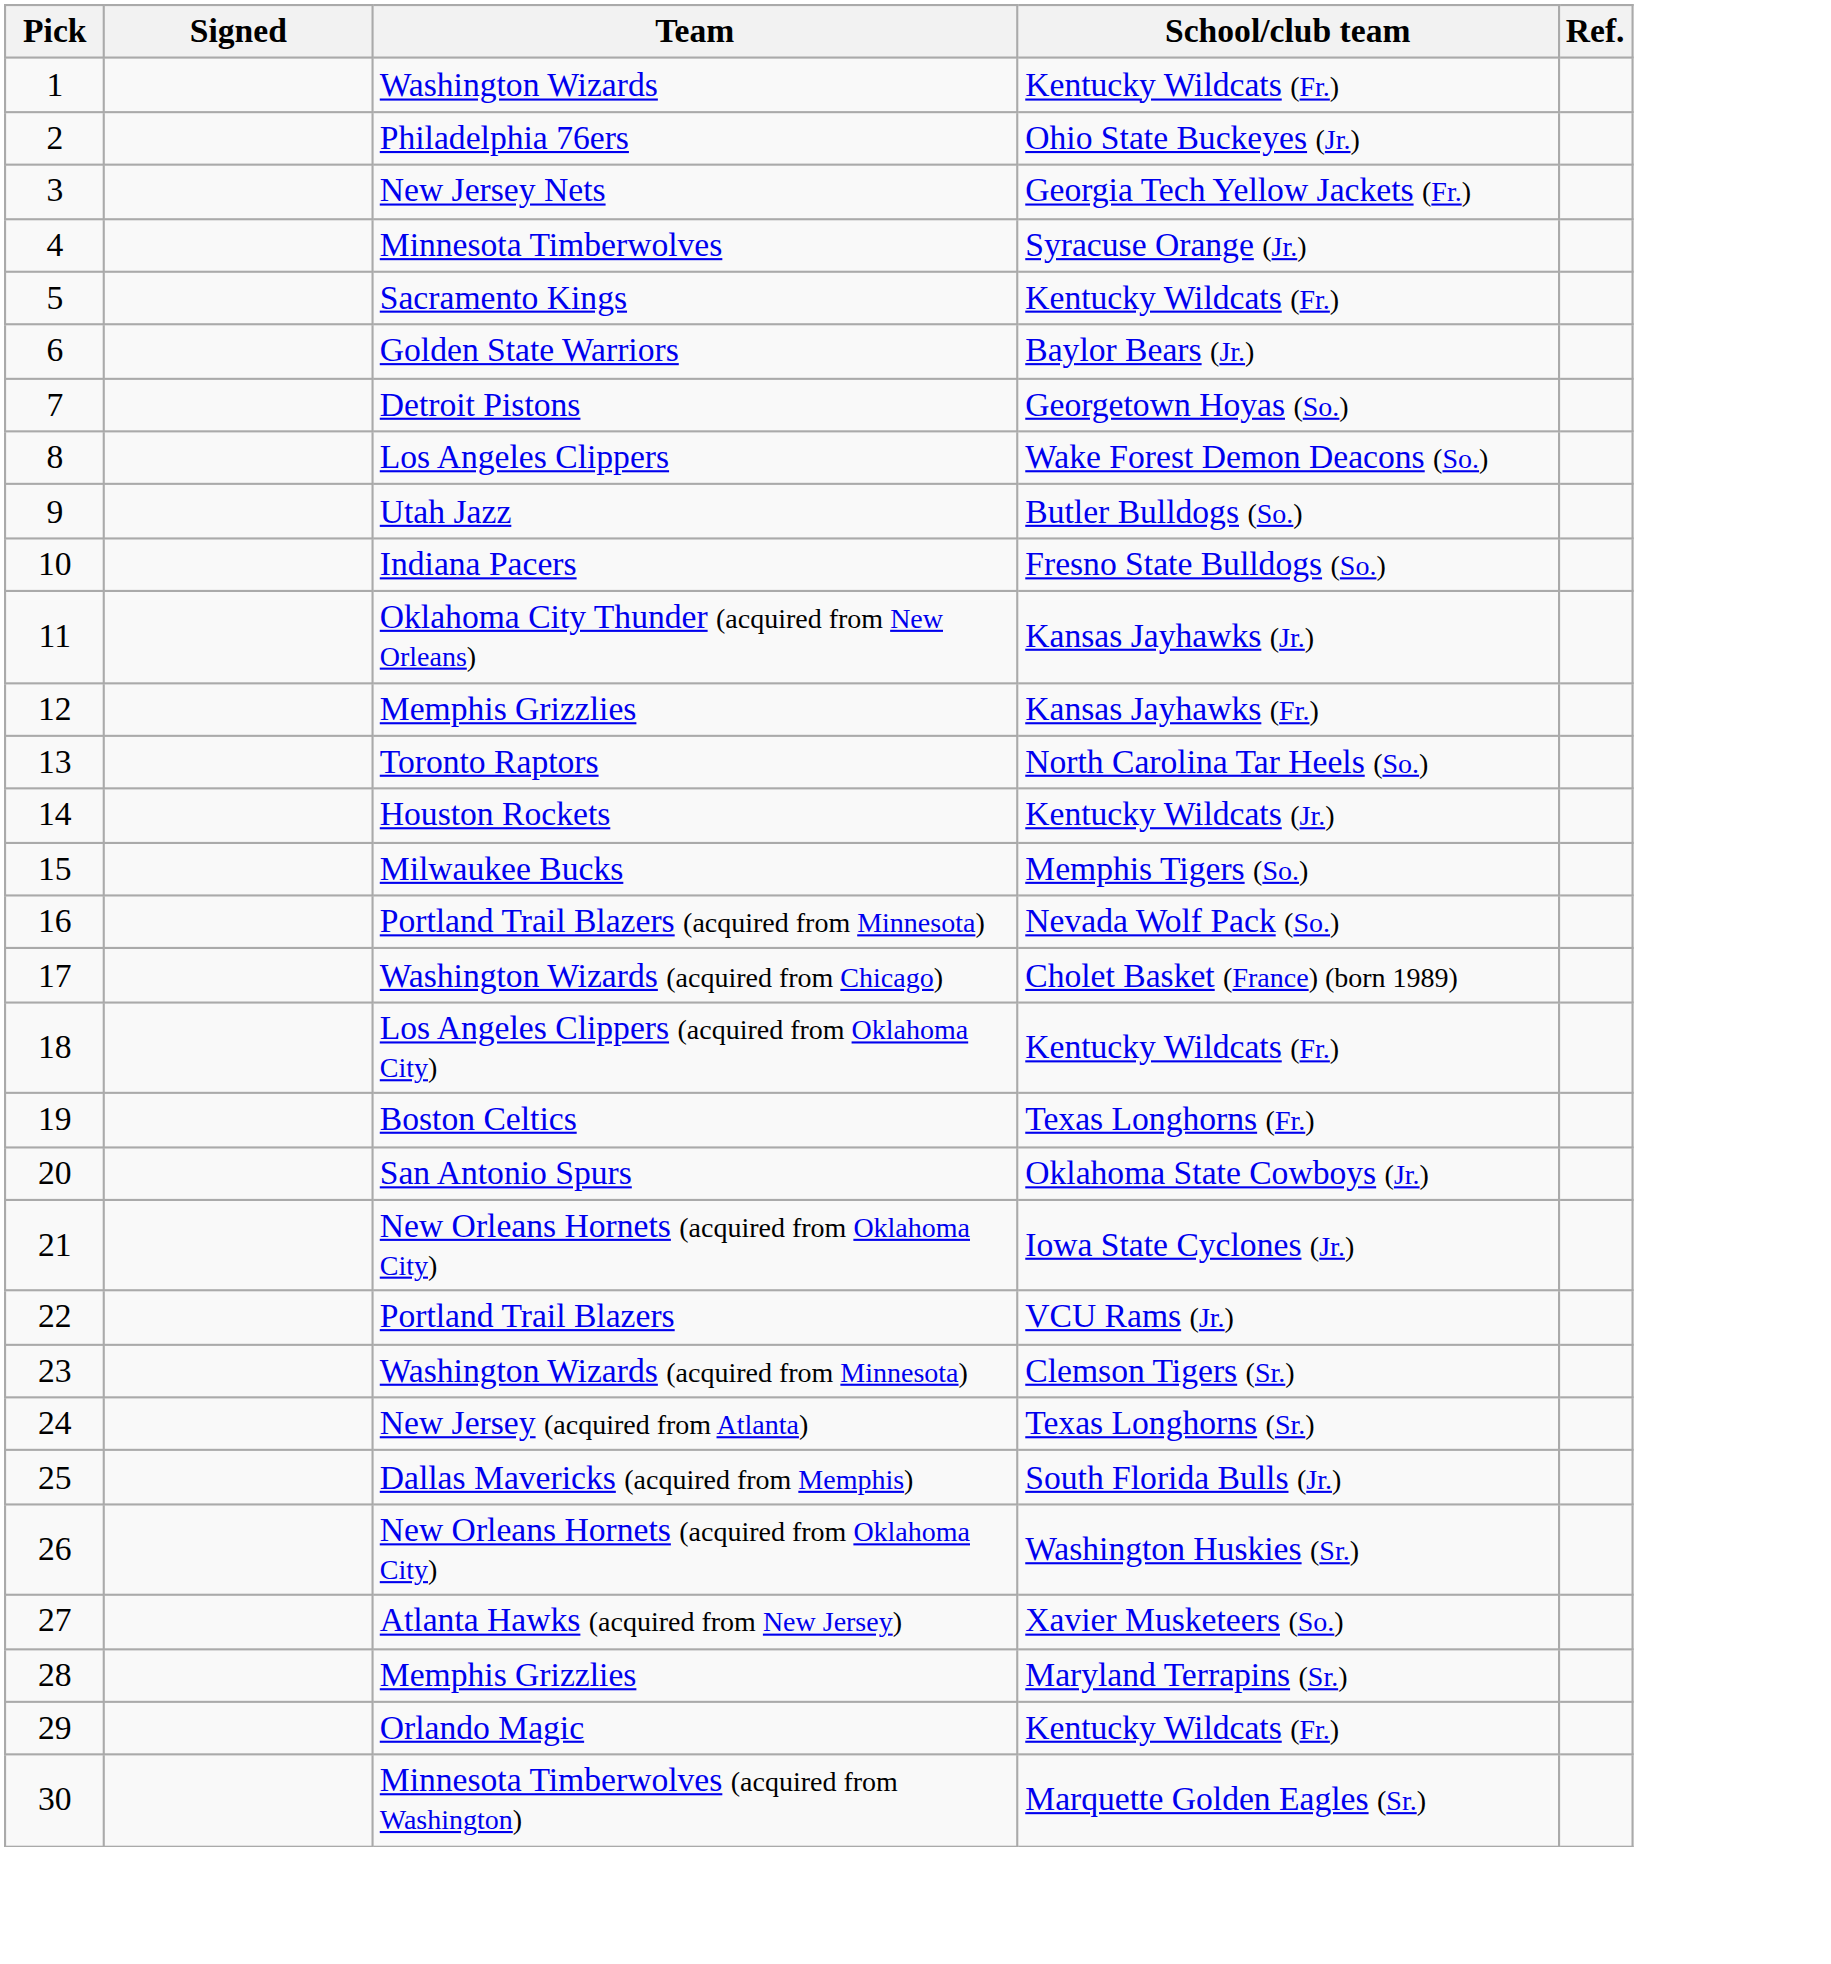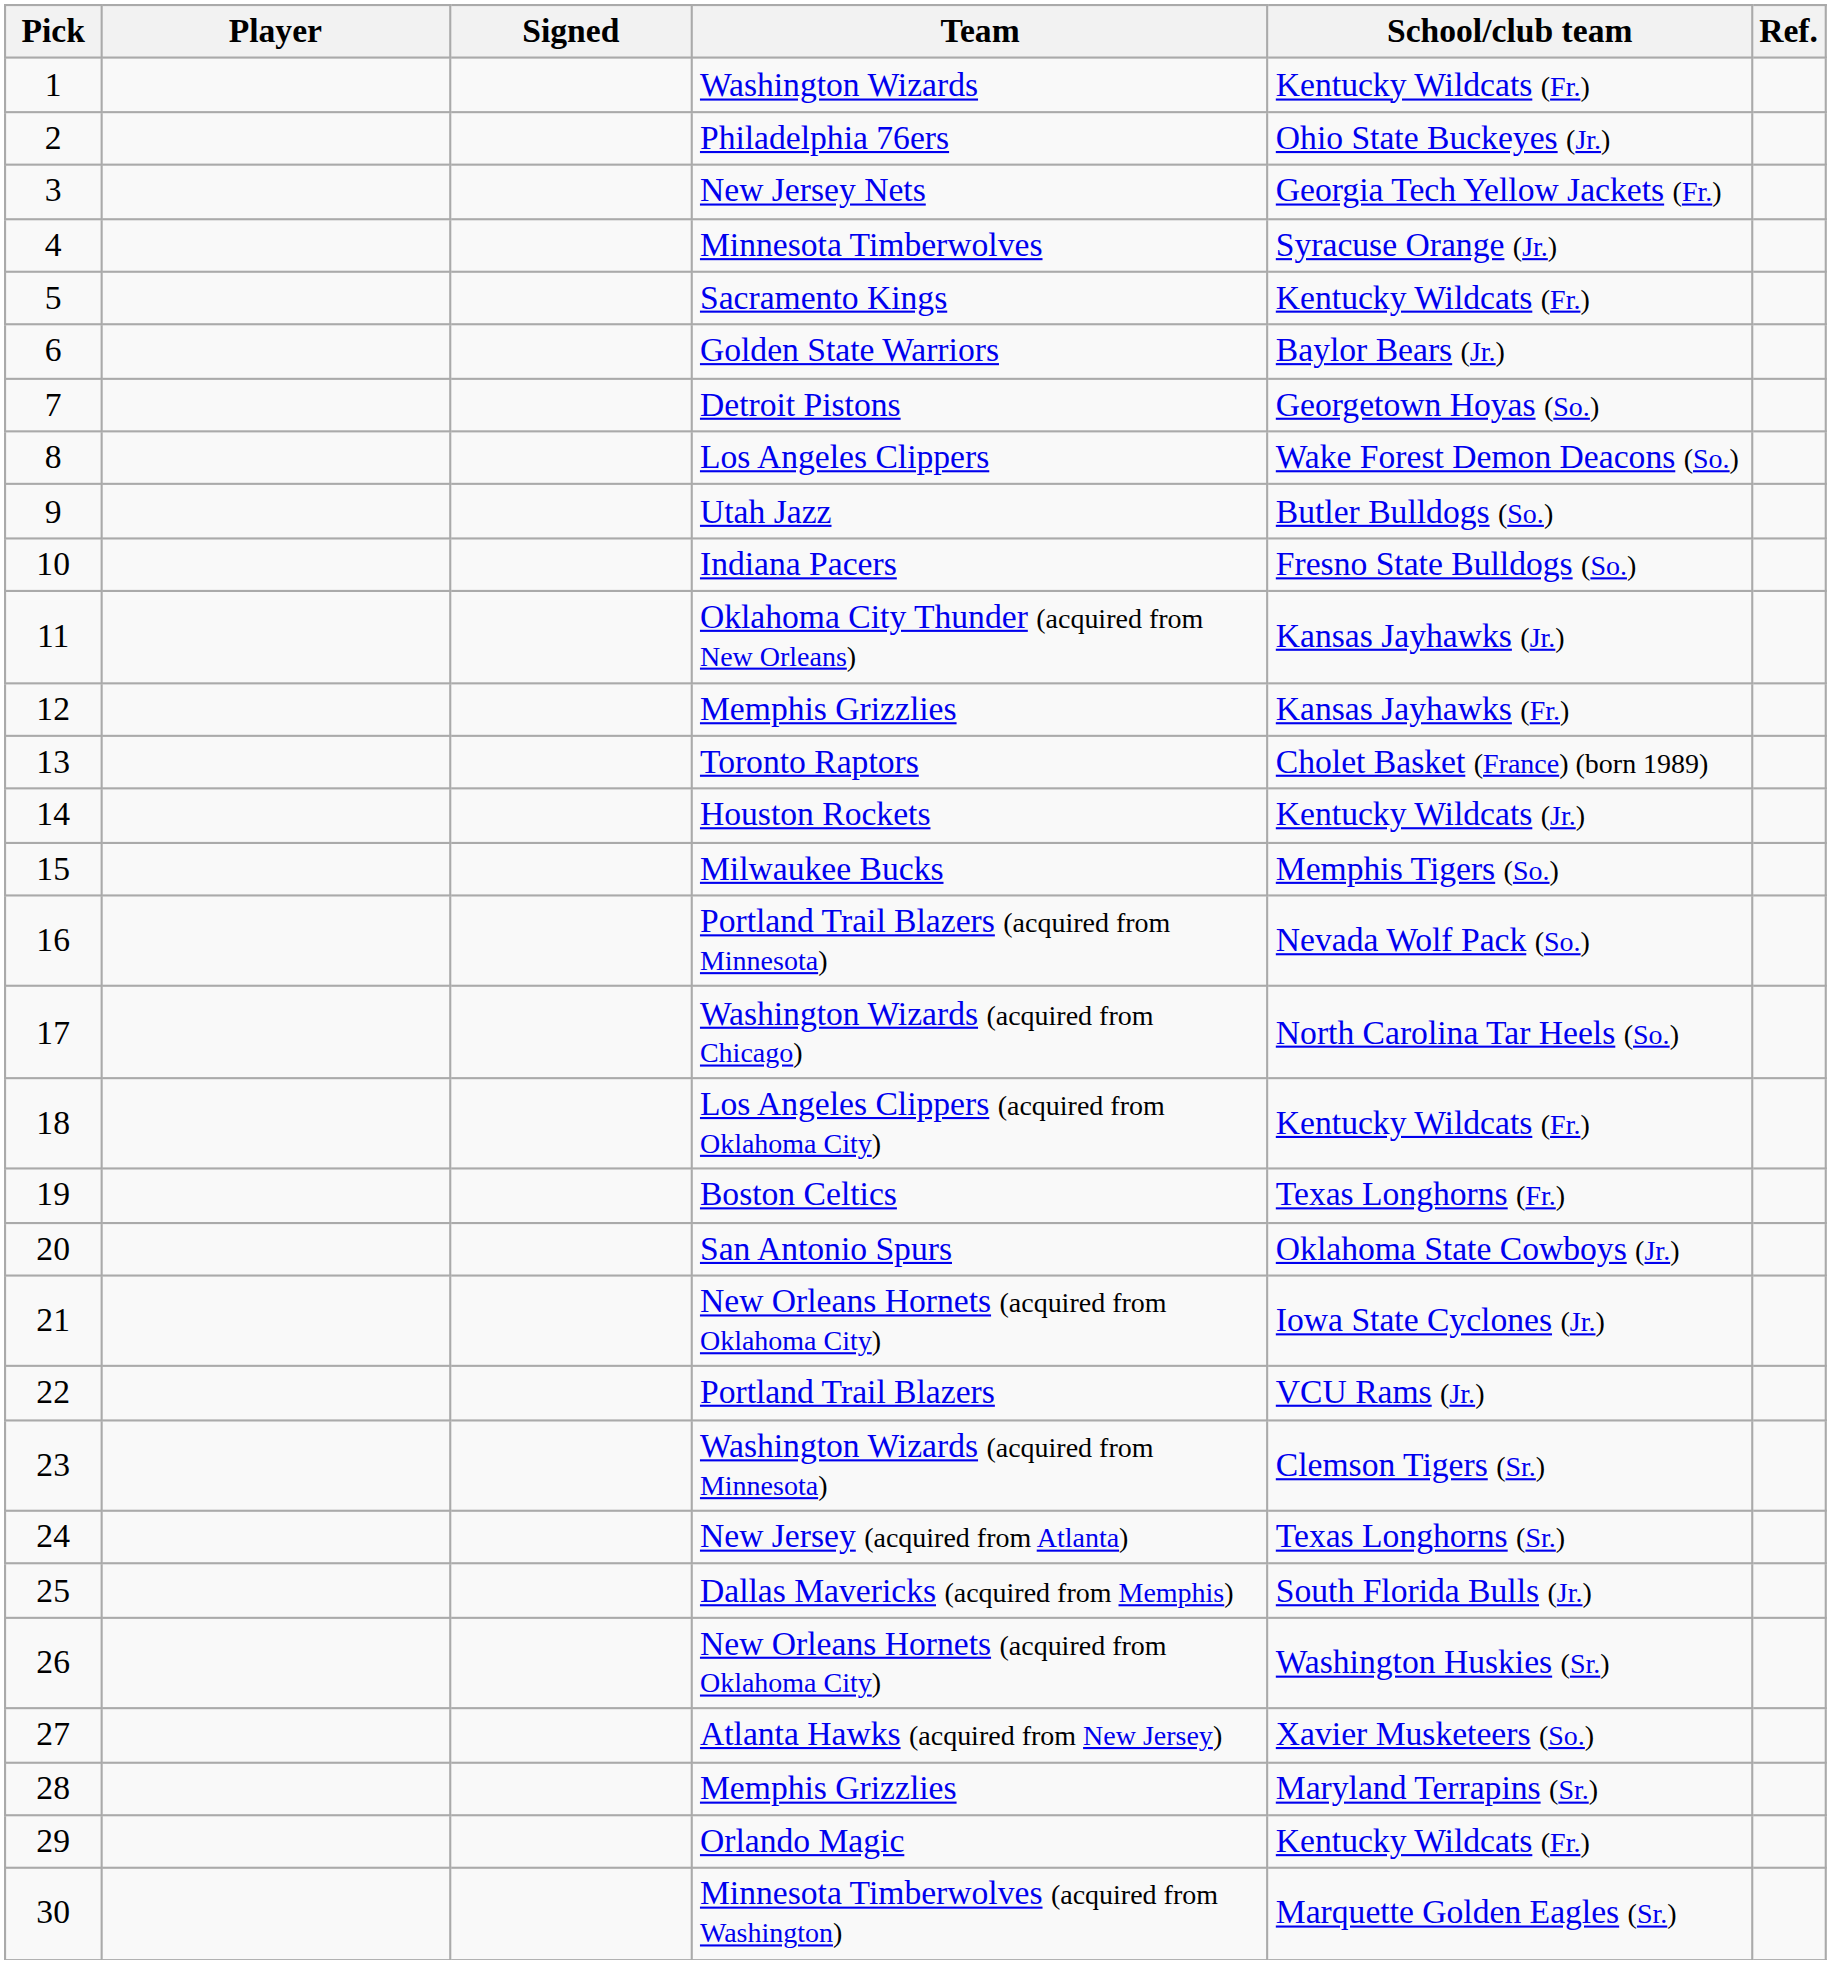+ column: Player
Toronto Raptors | School/club team: North Carolina Tar Heels (So.) -> Cholet Basket (France) (born 1989)
Washington Wizards (acquired from Chicago) | School/club team: Cholet Basket (France) (born 1989) -> North Carolina Tar Heels (So.)
